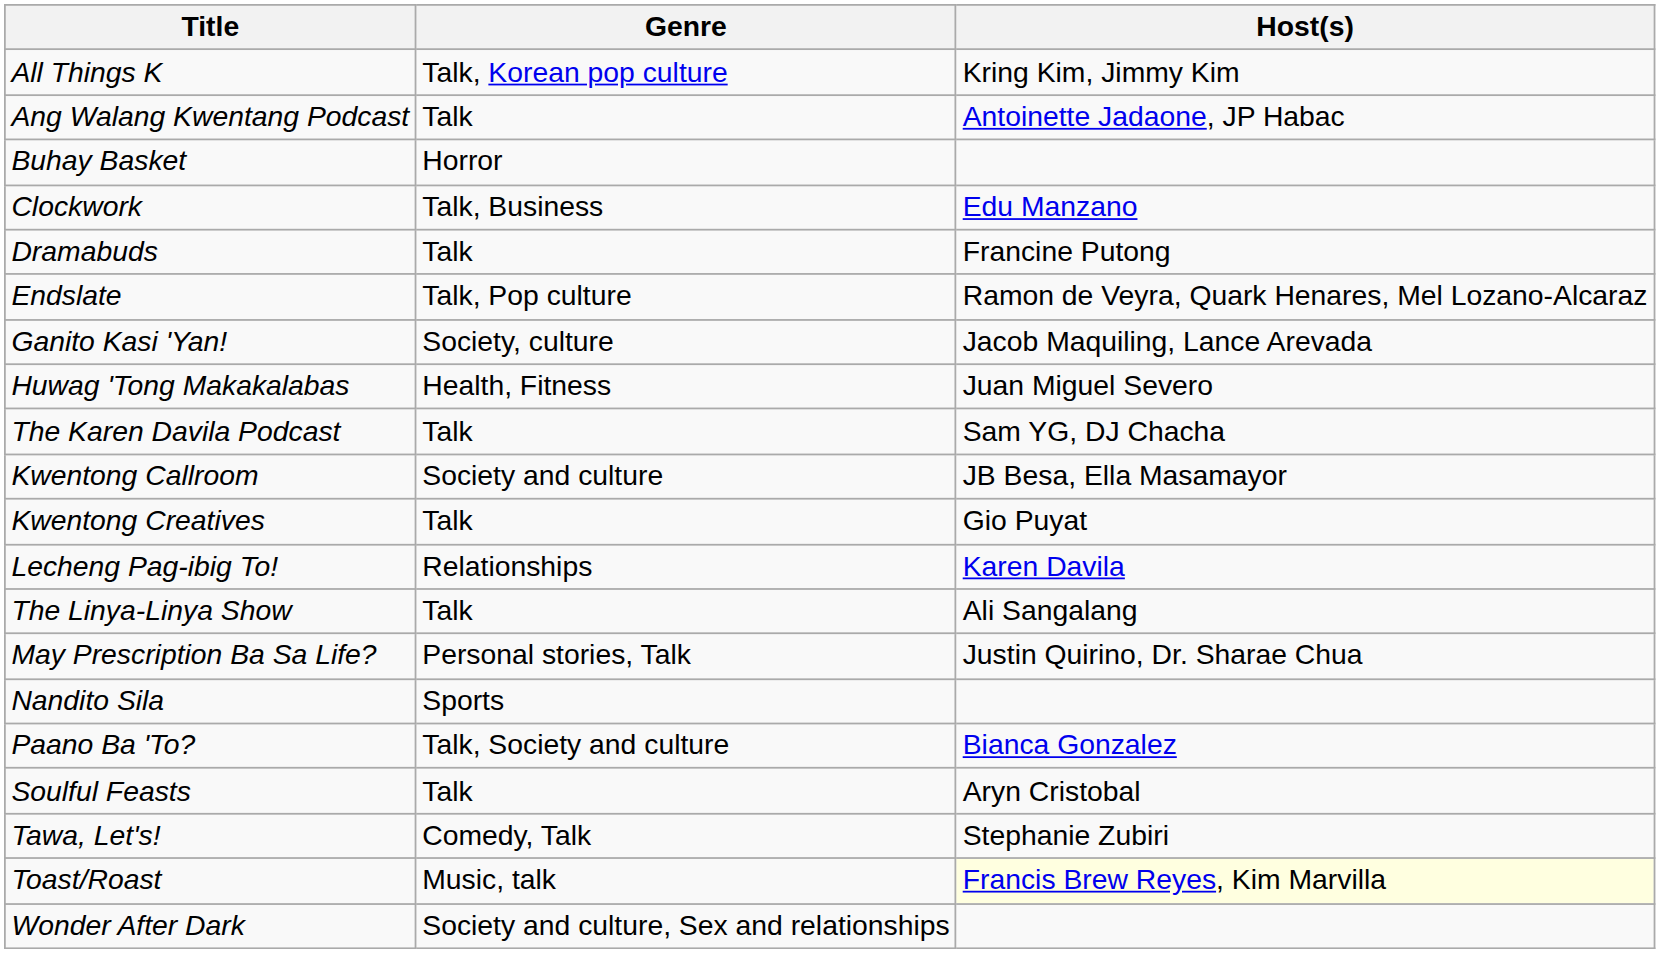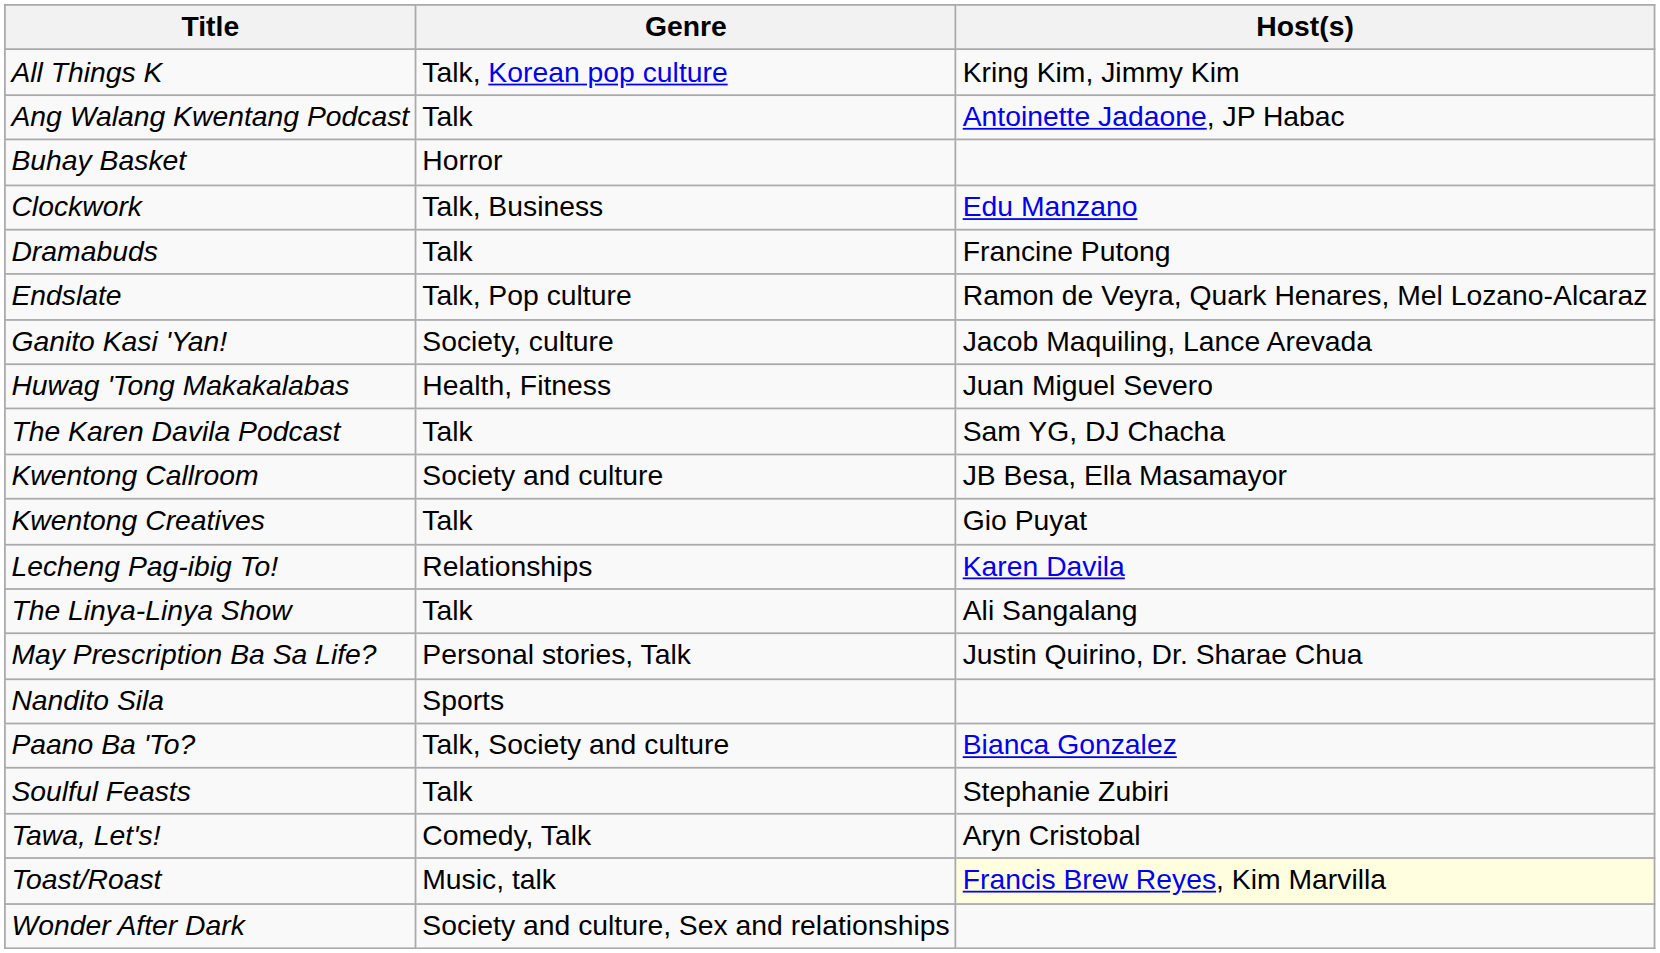Soulful Feasts | Host(s): Aryn Cristobal -> Stephanie Zubiri
Tawa, Let's! | Host(s): Stephanie Zubiri -> Aryn Cristobal
